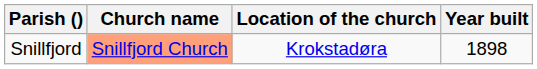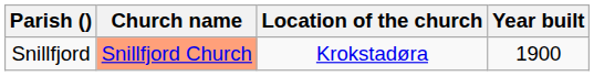Snillfjord | Year built: 1898 -> 1900
